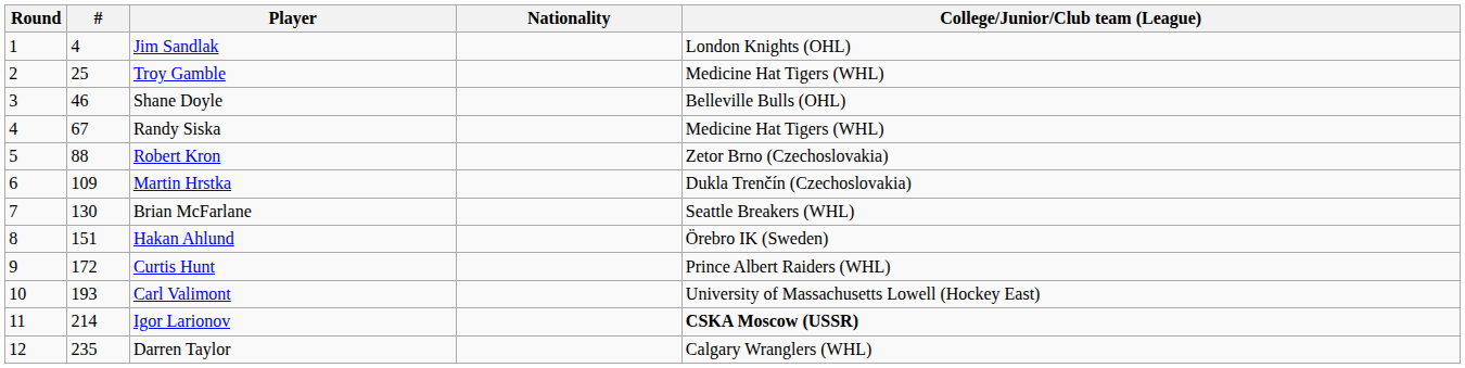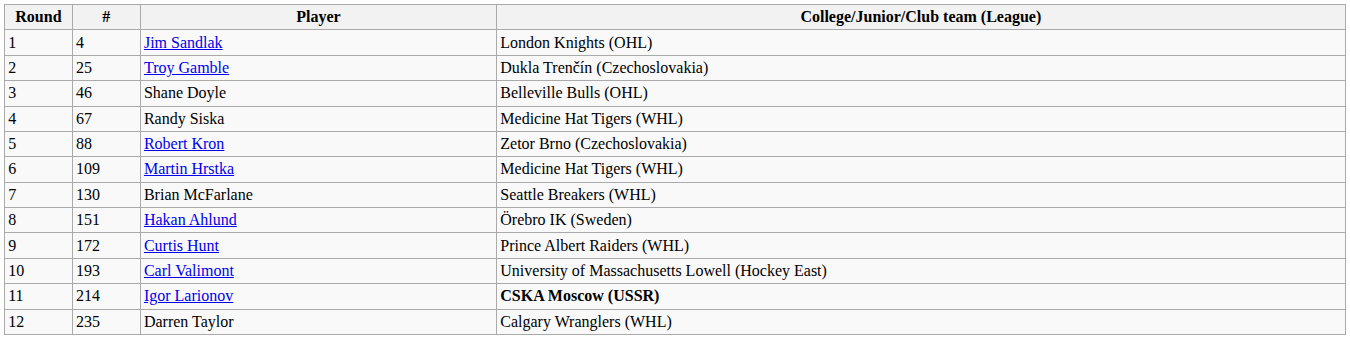- column: Nationality
Troy Gamble | College/Junior/Club team (League): Medicine Hat Tigers (WHL) -> Dukla Trenčín (Czechoslovakia)
Martin Hrstka | College/Junior/Club team (League): Dukla Trenčín (Czechoslovakia) -> Medicine Hat Tigers (WHL)
